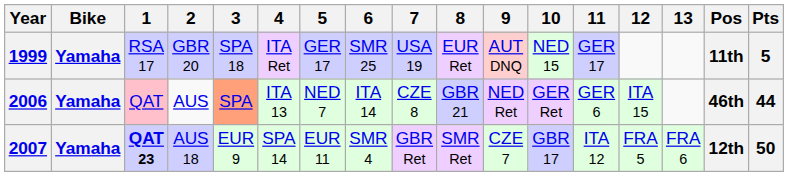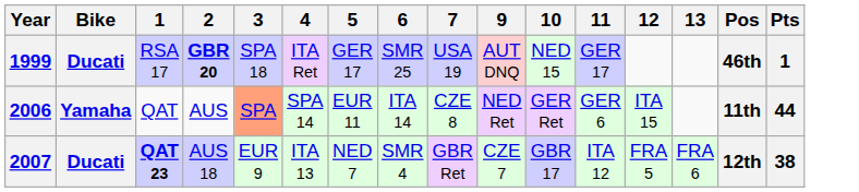- column: 8 | EUR Ret | GBR 21 | SMR Ret
1999 | Bike: Yamaha -> Ducati
1999 | 2: normal -> bold
1999 | Pos: 11th -> 46th
1999 | Pts: 5 -> 1
2006 | 1: pink background -> no background
2006 | 4: ITA 13 -> SPA 14
2006 | 5: NED 7 -> EUR 11
2006 | Pos: 46th -> 11th
2007 | Bike: Yamaha -> Ducati
2007 | 4: SPA 14 -> ITA 13
2007 | 5: EUR 11 -> NED 7
2007 | Pts: 50 -> 38
